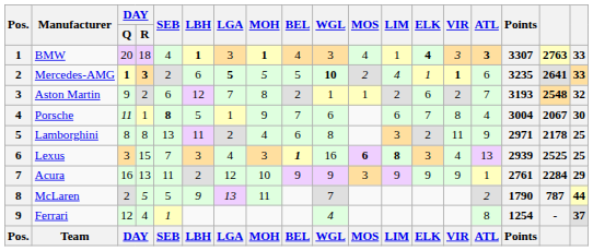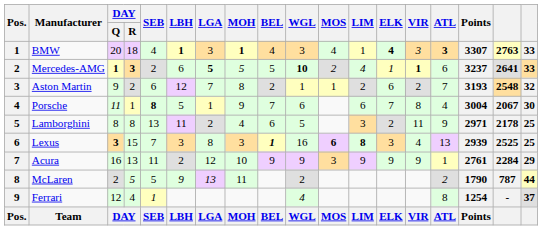Mercedes-AMG | Points: 3235 -> 3237
Lamborghini | WGL: 8 -> 5
Lexus | DAY / Q: normal -> bold
Lexus | LGA: 4 -> 8
McLaren | WGL: 7 -> 2
